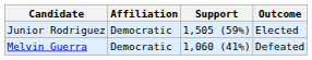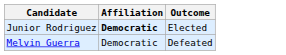- column: Support | 1,505 (59%) | 1,060 (41%)
Junior Rodriguez | Affiliation: normal -> bold
